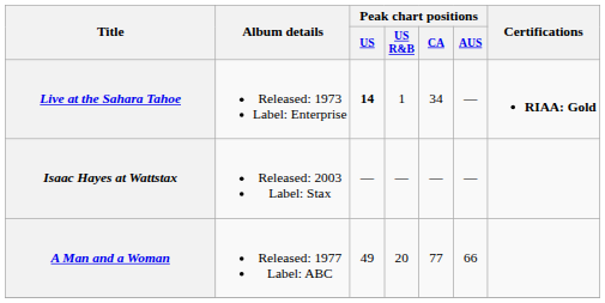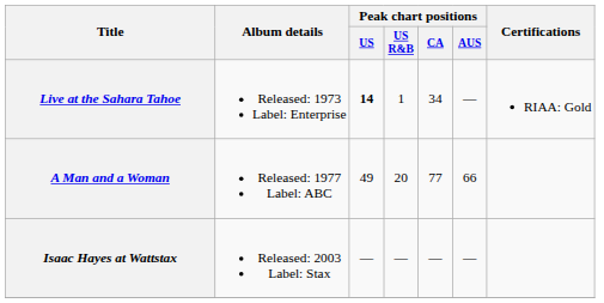Live at the Sahara Tahoe | Certifications: bold -> normal
rows swapped: A Man and a Woman <-> Isaac Hayes at Wattstax
